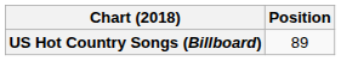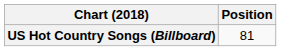US Hot Country Songs (Billboard) | Position: 89 -> 81
